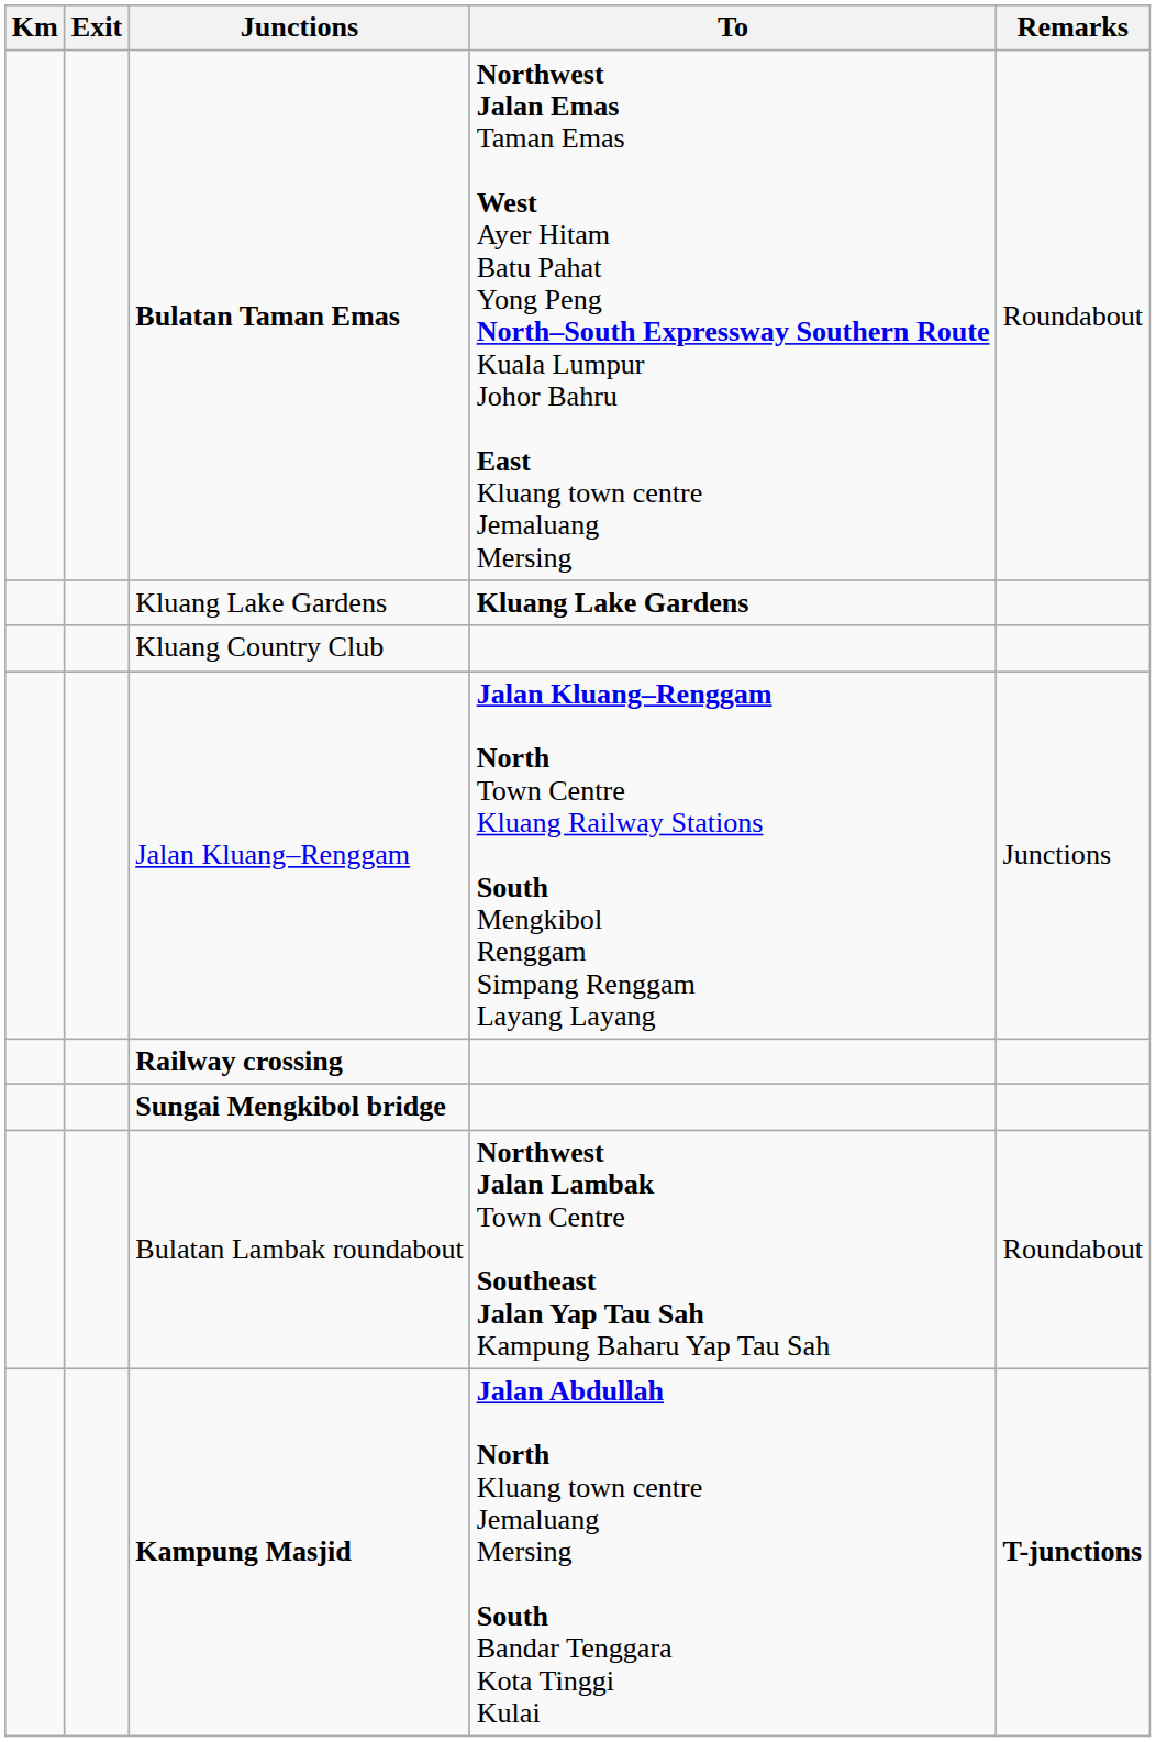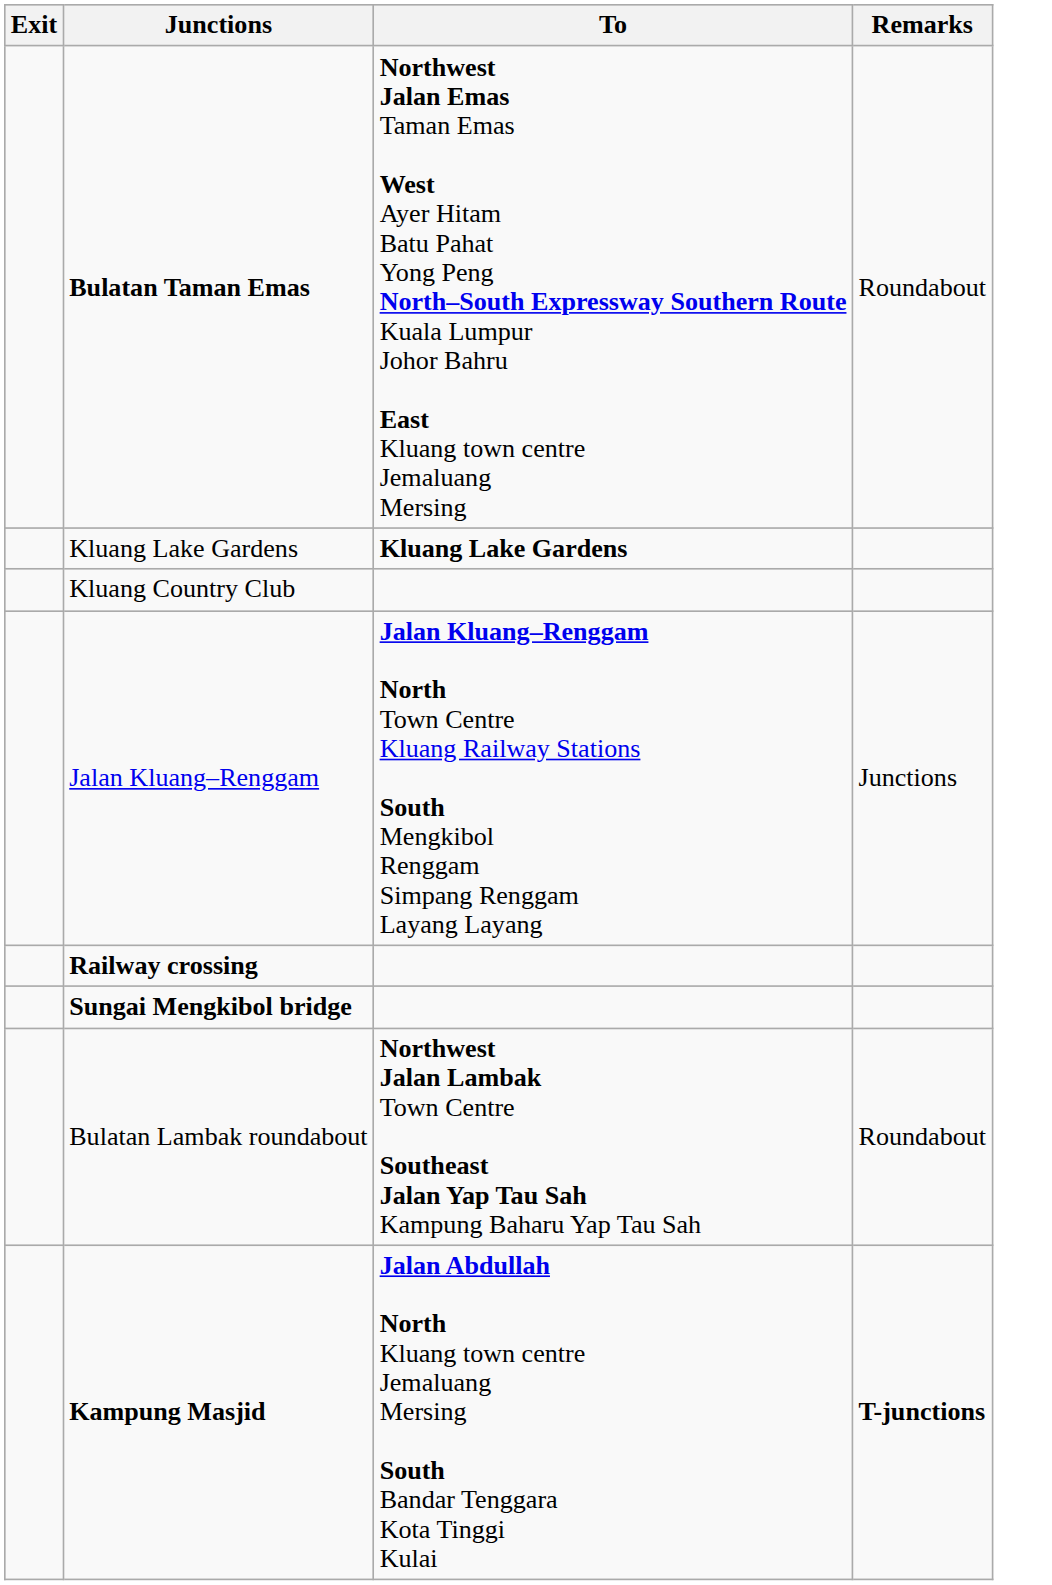- column: Km
